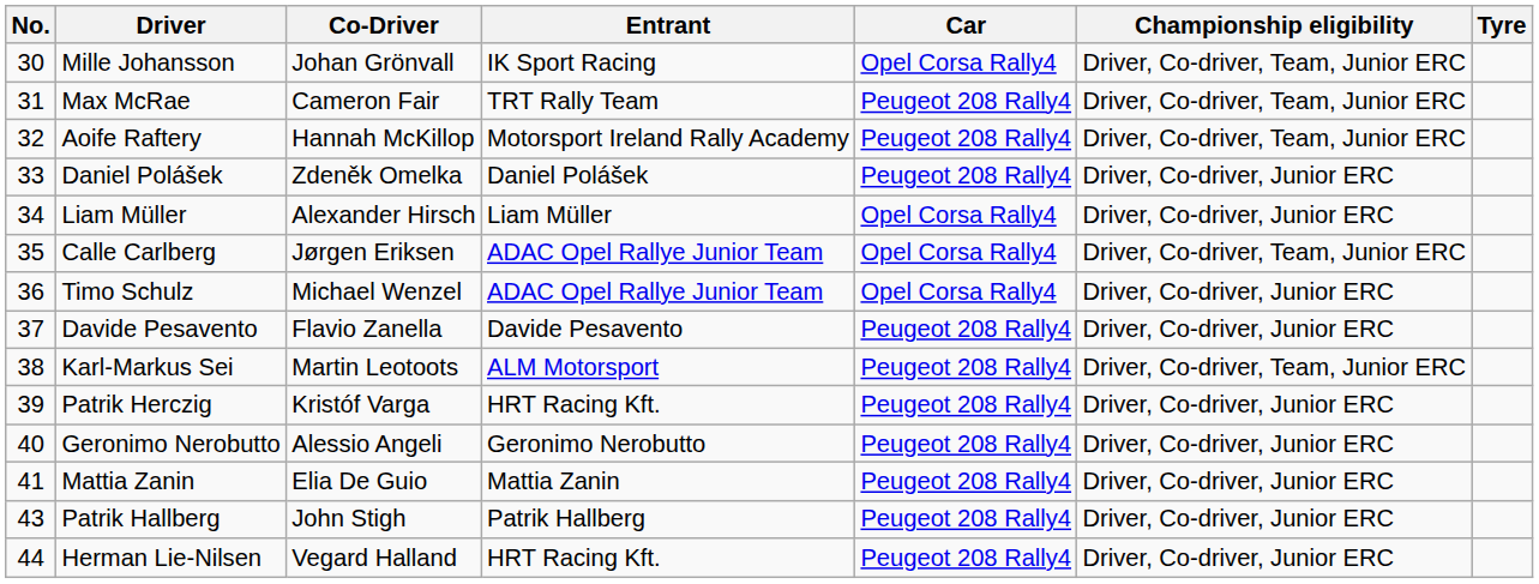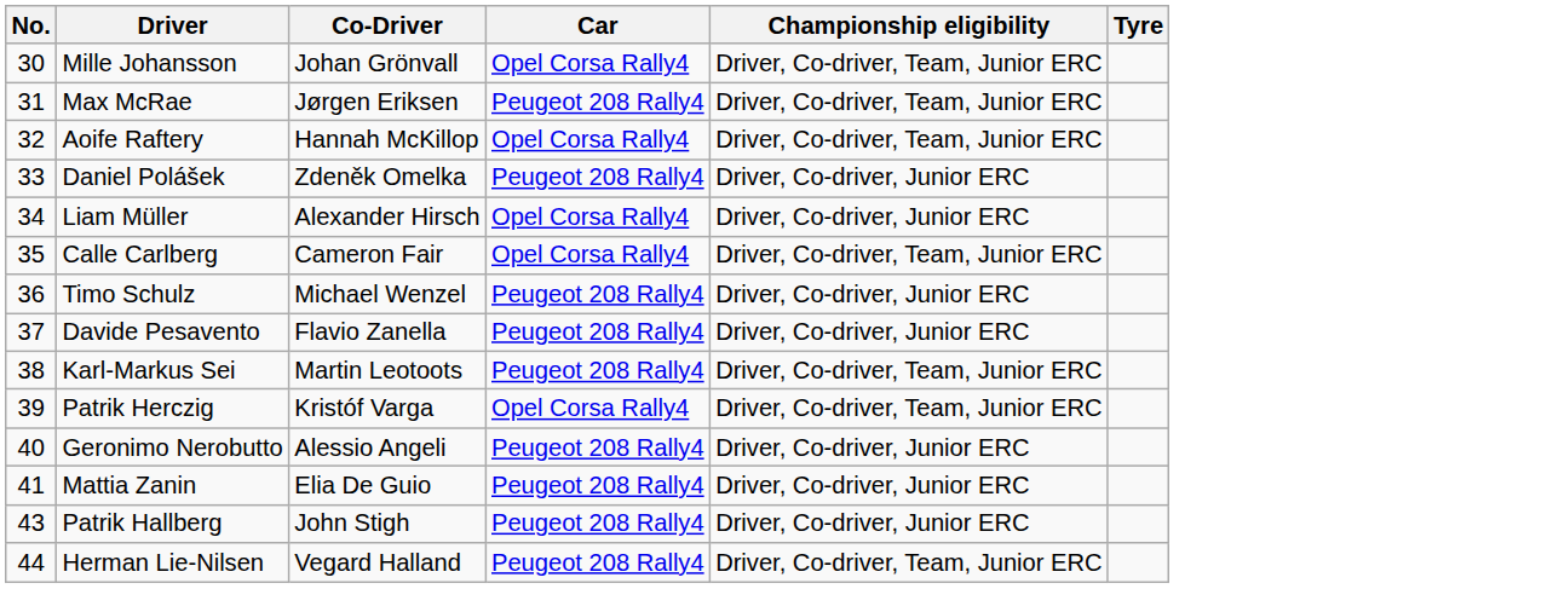- column: Entrant | IK Sport Racing | TRT Rally Team | Motorsport Ireland Rally Academy | Daniel Polášek | Liam Müller | ADAC Opel Rallye Junior Team | ADAC Opel Rallye Junior Team | Davide Pesavento | ALM Motorsport | HRT Racing Kft. | Geronimo Nerobutto | Mattia Zanin | Patrik Hallberg | HRT Racing Kft.
Max McRae | Co-Driver: Cameron Fair -> Jørgen Eriksen
Aoife Raftery | Car: Peugeot 208 Rally4 -> Opel Corsa Rally4
Calle Carlberg | Co-Driver: Jørgen Eriksen -> Cameron Fair
Timo Schulz | Car: Opel Corsa Rally4 -> Peugeot 208 Rally4
Patrik Herczig | Car: Peugeot 208 Rally4 -> Opel Corsa Rally4
Patrik Herczig | Championship eligibility: Driver, Co-driver, Junior ERC -> Driver, Co-driver, Team, Junior ERC
Herman Lie-Nilsen | Championship eligibility: Driver, Co-driver, Junior ERC -> Driver, Co-driver, Team, Junior ERC
